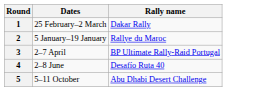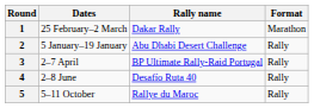+ column: Format | Marathon | Rally | Rally | Rally | Rally
2 | Rally name: Rallye du Maroc -> Abu Dhabi Desert Challenge
5 | Rally name: Abu Dhabi Desert Challenge -> Rallye du Maroc
